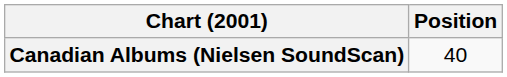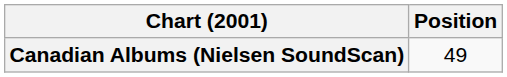Canadian Albums (Nielsen SoundScan) | Position: 40 -> 49
